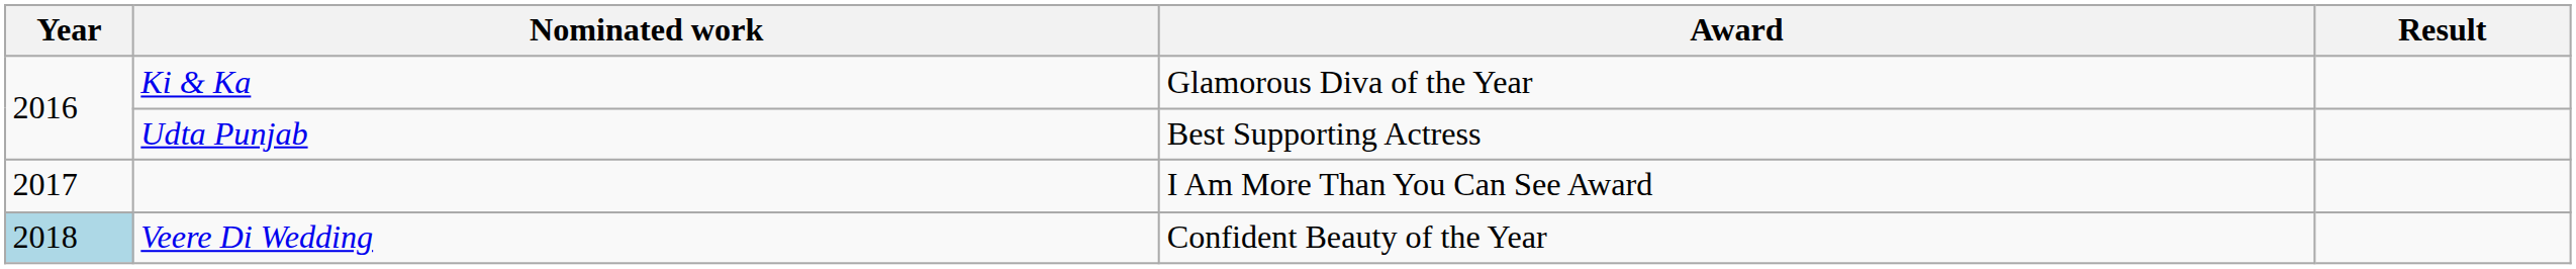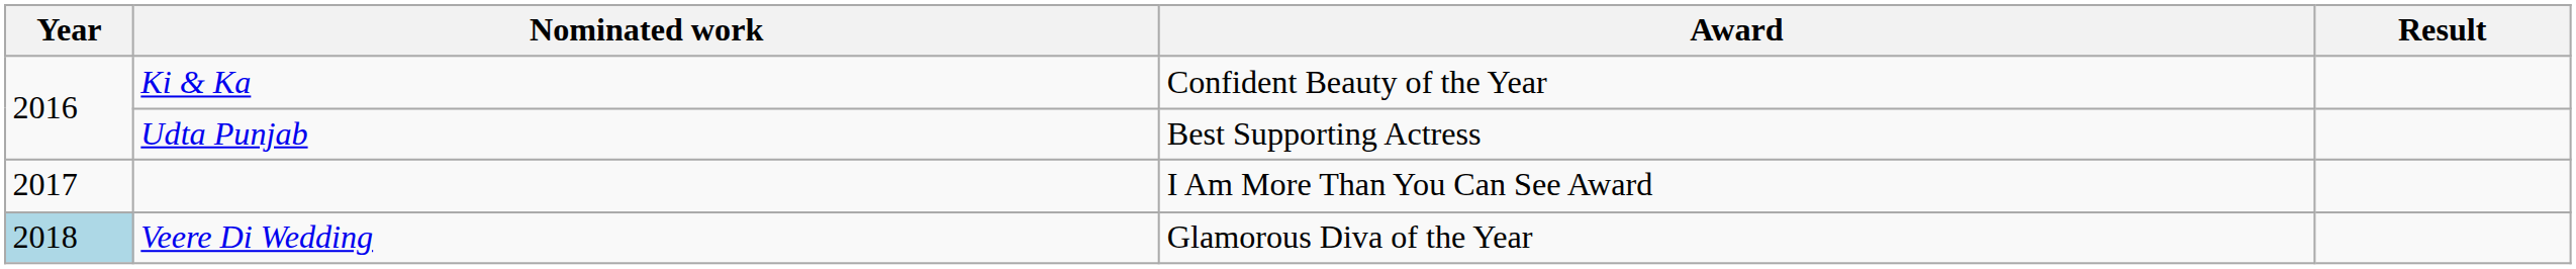Ki & Ka | Award: Glamorous Diva of the Year -> Confident Beauty of the Year
Veere Di Wedding | Award: Confident Beauty of the Year -> Glamorous Diva of the Year
